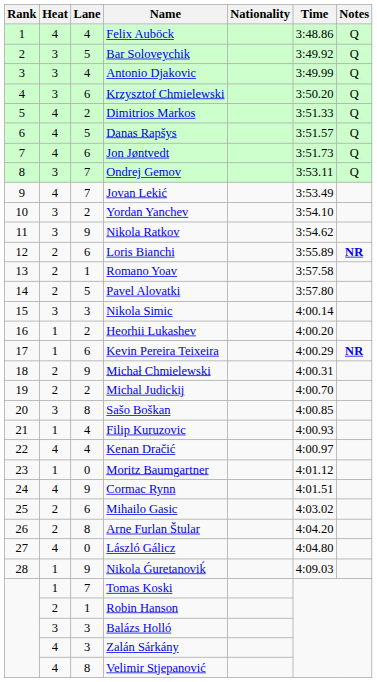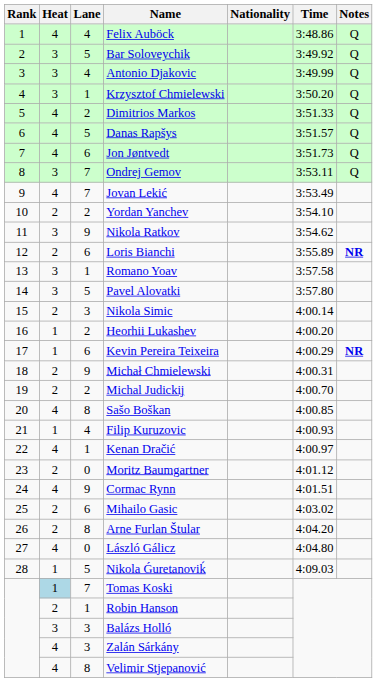Krzysztof Chmielewski | Lane: 6 -> 1
Yordan Yanchev | Heat: 3 -> 2
Romano Yoav | Heat: 2 -> 3
Pavel Alovatki | Heat: 2 -> 3
Nikola Simic | Heat: 3 -> 2
Sašo Boškan | Heat: 3 -> 4
Kenan Dračić | Lane: 4 -> 1
Moritz Baumgartner | Heat: 1 -> 2
Nikola Ǵuretanoviḱ | Lane: 9 -> 5
Tomas Koski | Heat: no background -> lightblue background
